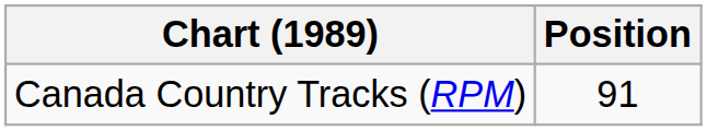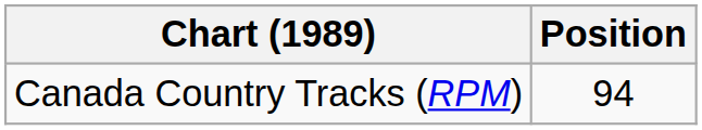Canada Country Tracks (RPM) | Position: 91 -> 94
